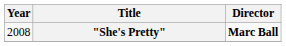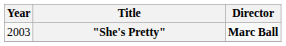"She's Pretty" | Year: 2008 -> 2003
